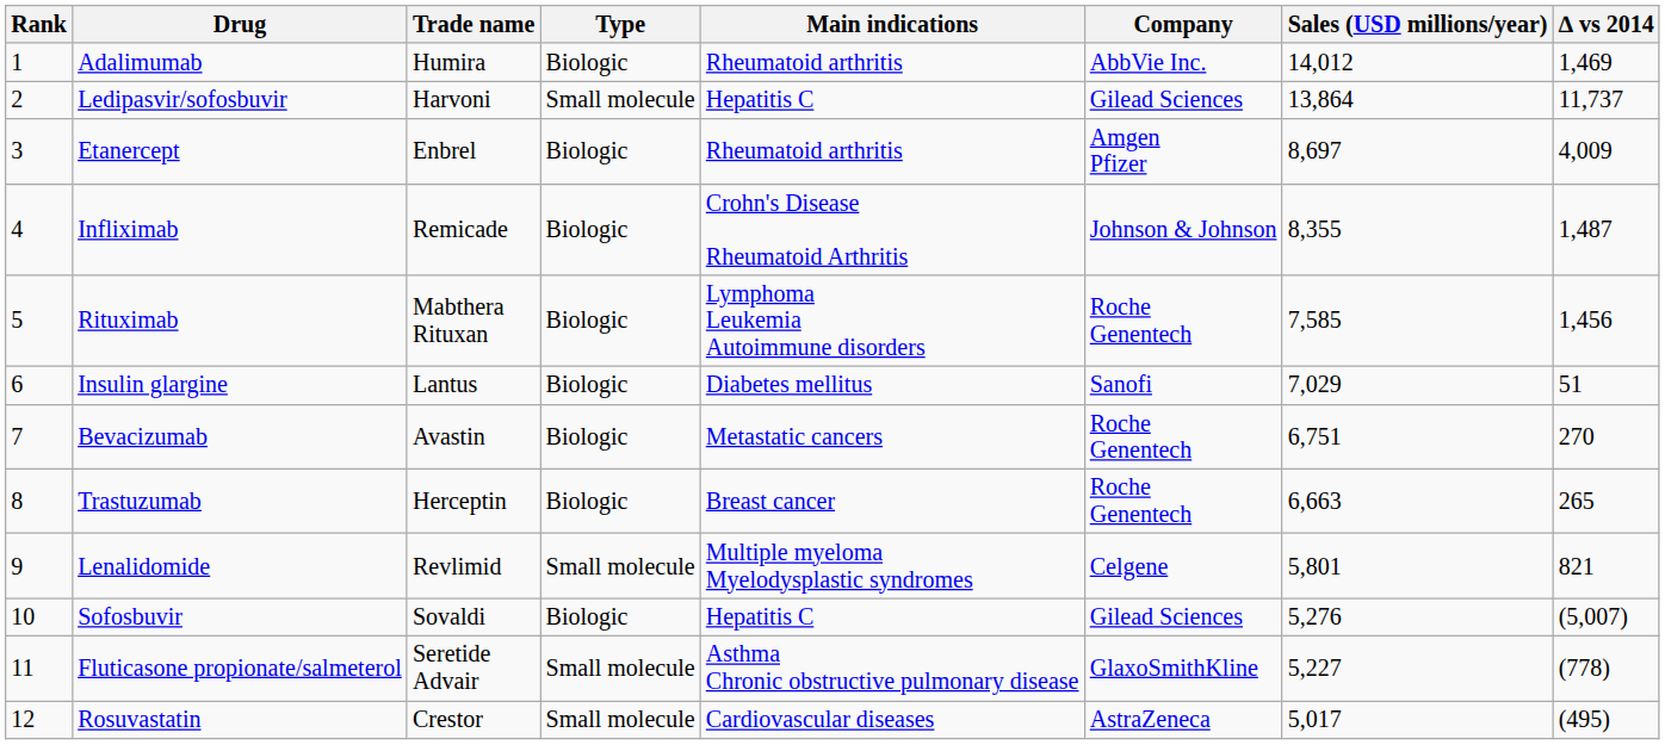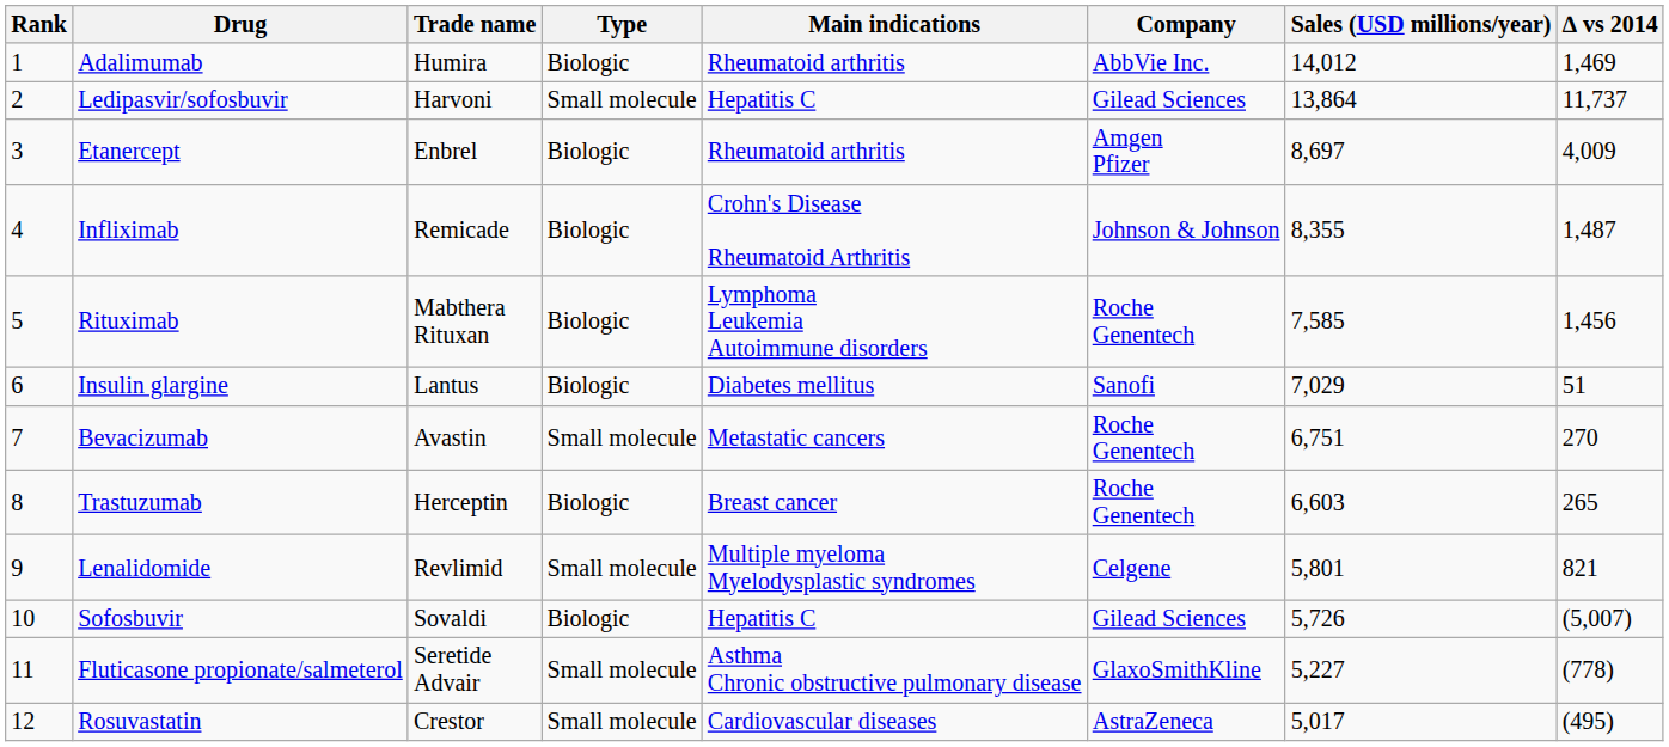Bevacizumab | Type: Biologic -> Small molecule
Trastuzumab | Sales (USD millions/year): 6,663 -> 6,603
Sofosbuvir | Sales (USD millions/year): 5,276 -> 5,726
